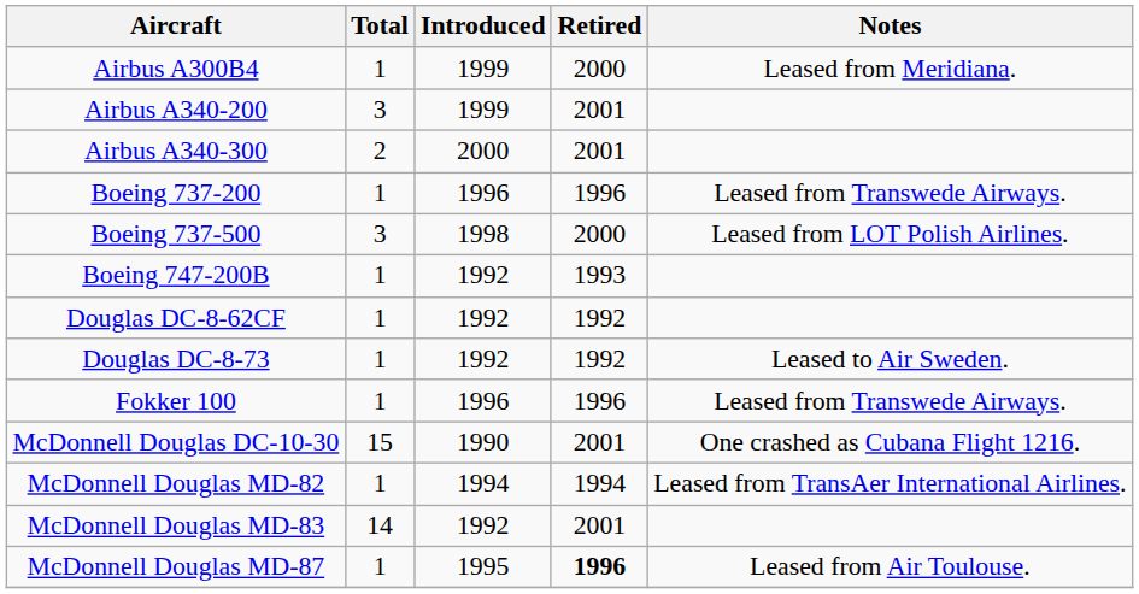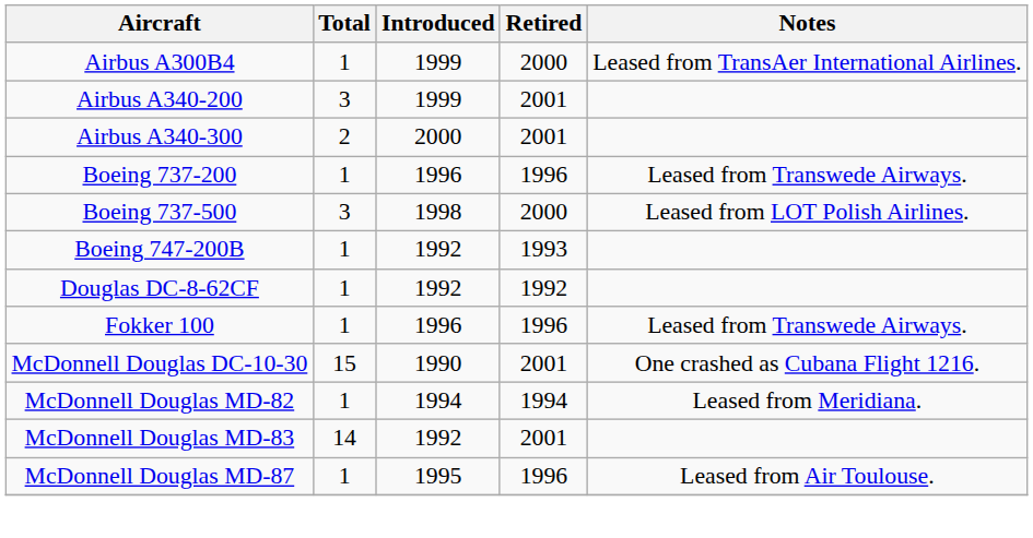Airbus A300B4 | Notes: Leased from Meridiana. -> Leased from TransAer International Airlines.
- row: Douglas DC-8-73 | 1 | 1992 | 1992 | Leased to Air Sweden.
McDonnell Douglas MD-82 | Notes: Leased from TransAer International Airlines. -> Leased from Meridiana.
McDonnell Douglas MD-87 | Retired: bold -> normal
